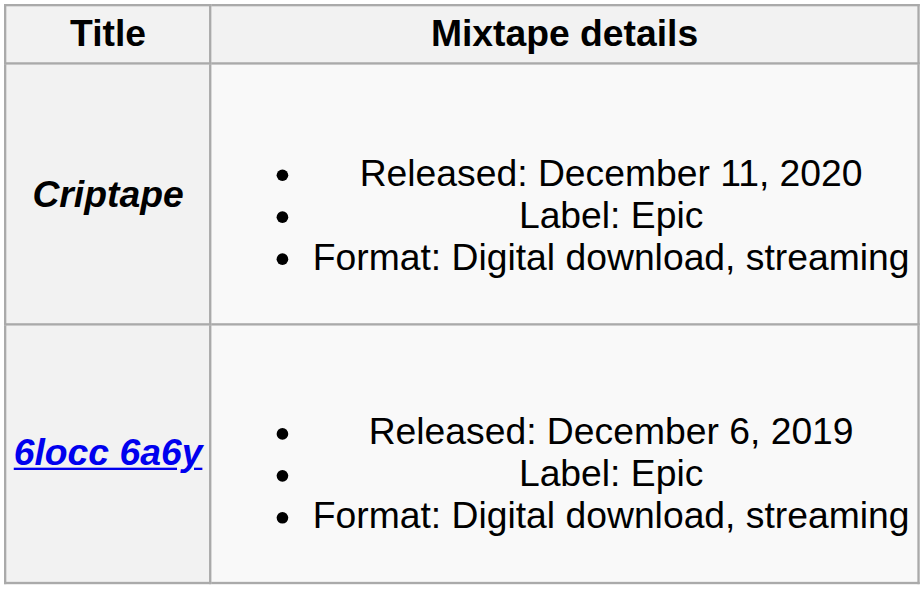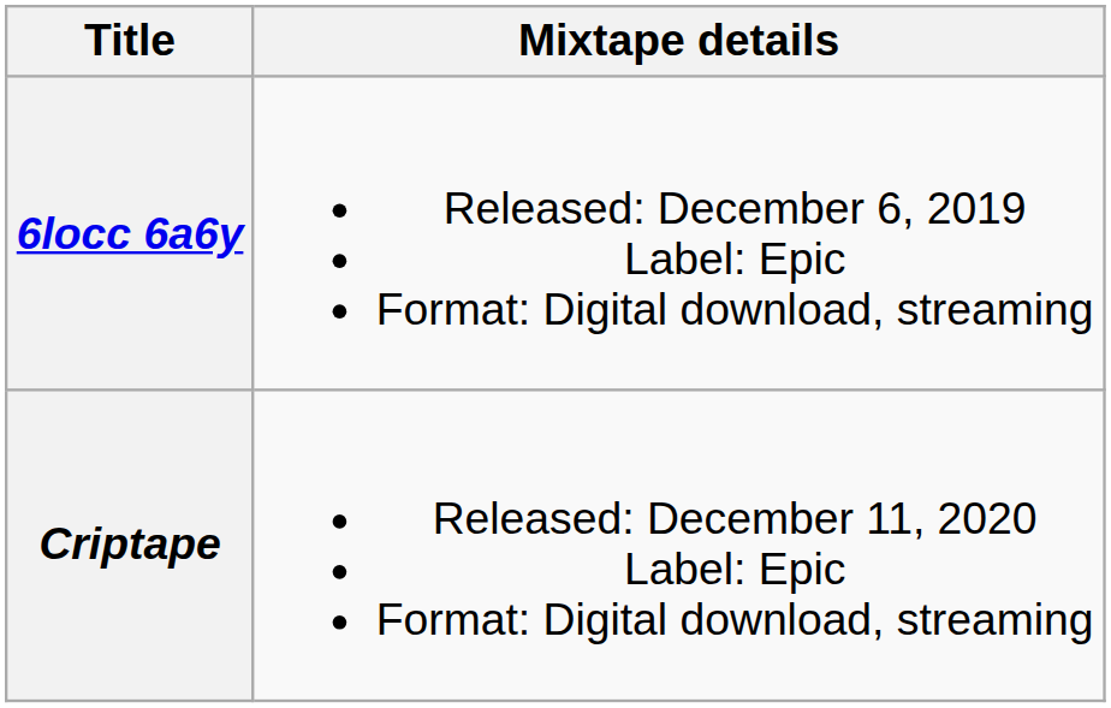rows swapped: 6locc 6a6y <-> Criptape
